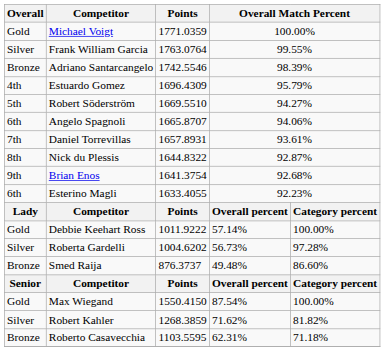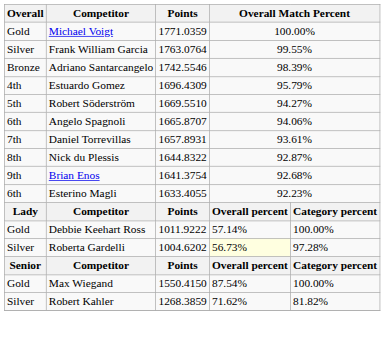Roberta Gardelli | column 4: no background -> lightyellow background
- row: Bronze | Smed Raija | 876.3737 | 49.48% | 86.60%
- row: Bronze | Roberto Casavecchia | 1103.5595 | 62.31% | 71.18%
